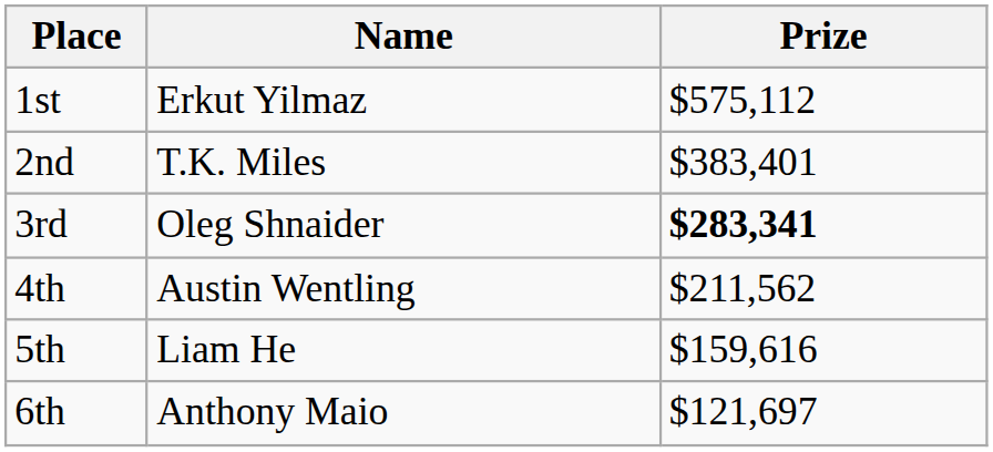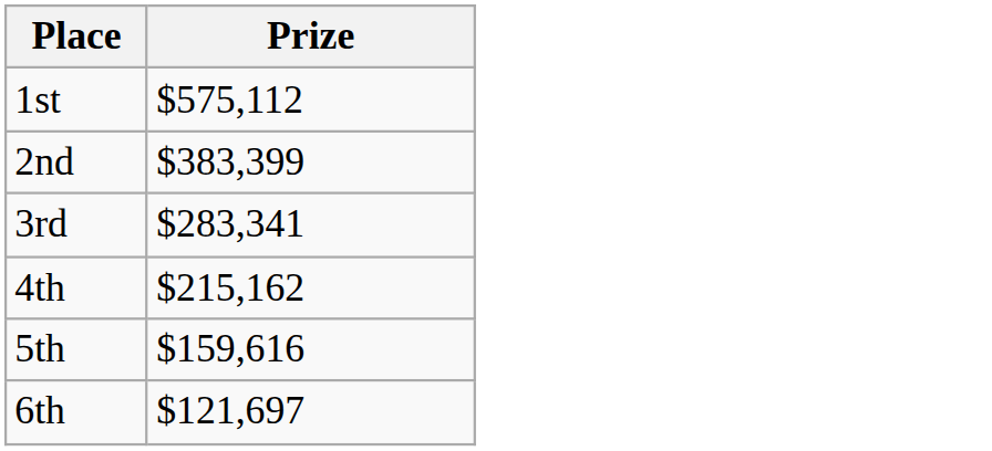- column: Name | Erkut Yilmaz | T.K. Miles | Oleg Shnaider | Austin Wentling | Liam He | Anthony Maio
2nd | Prize: $383,401 -> $383,399
3rd | Prize: bold -> normal
4th | Prize: $211,562 -> $215,162
